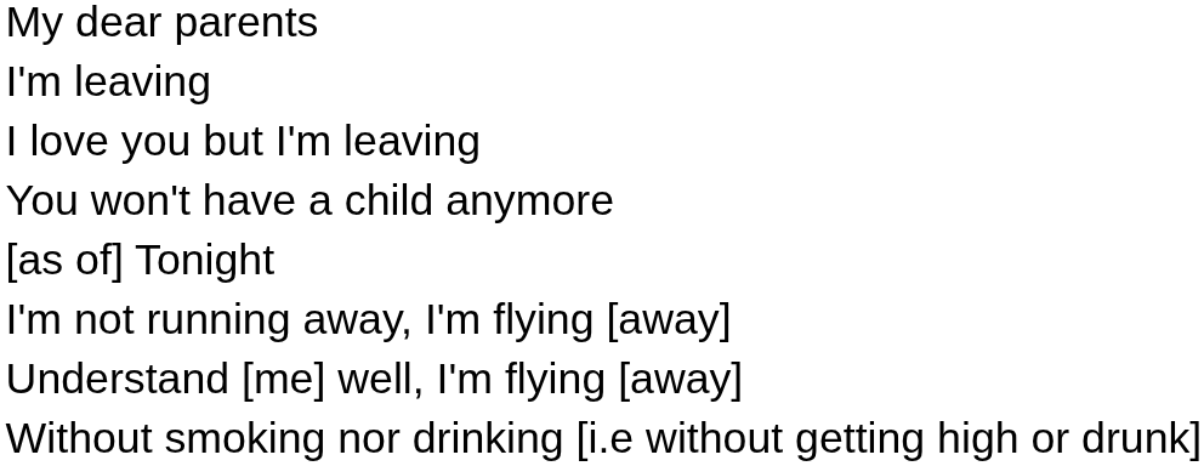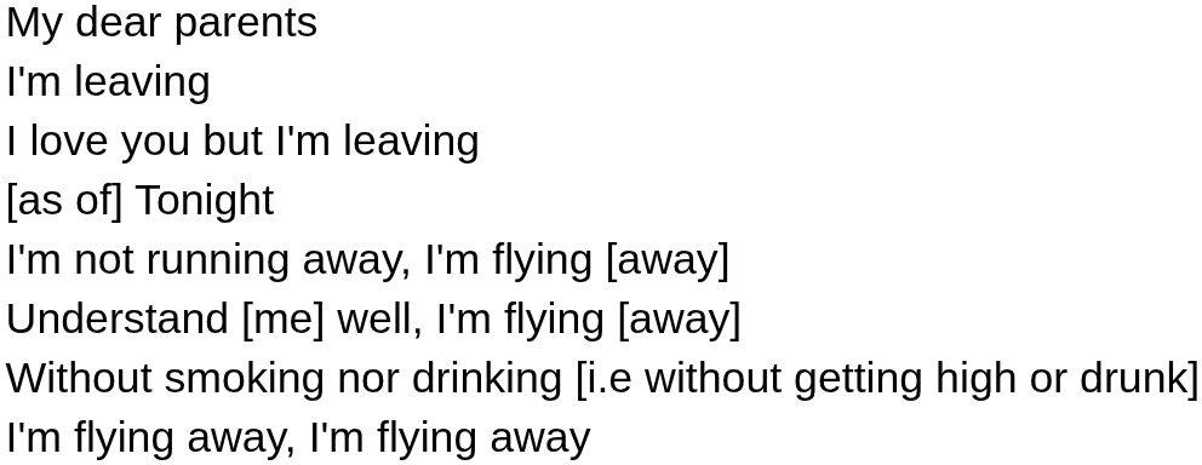- row: You won't have a child anymore
+ row: I'm flying away, I'm flying away
